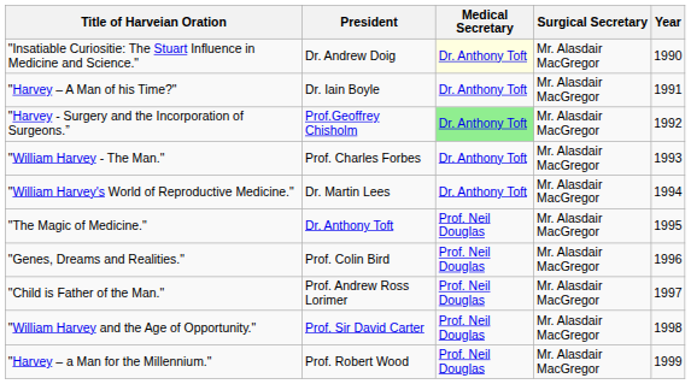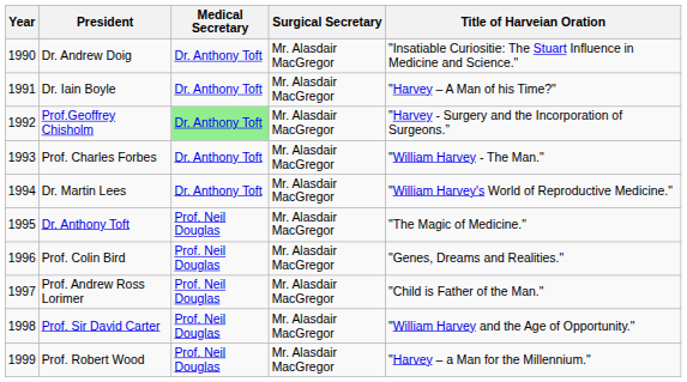columns swapped: Year <-> Title of Harveian Oration
Dr. Andrew Doig | Medical Secretary: lightyellow background -> no background
